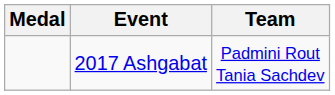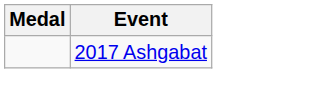- column: Team | Padmini Rout Tania Sachdev
